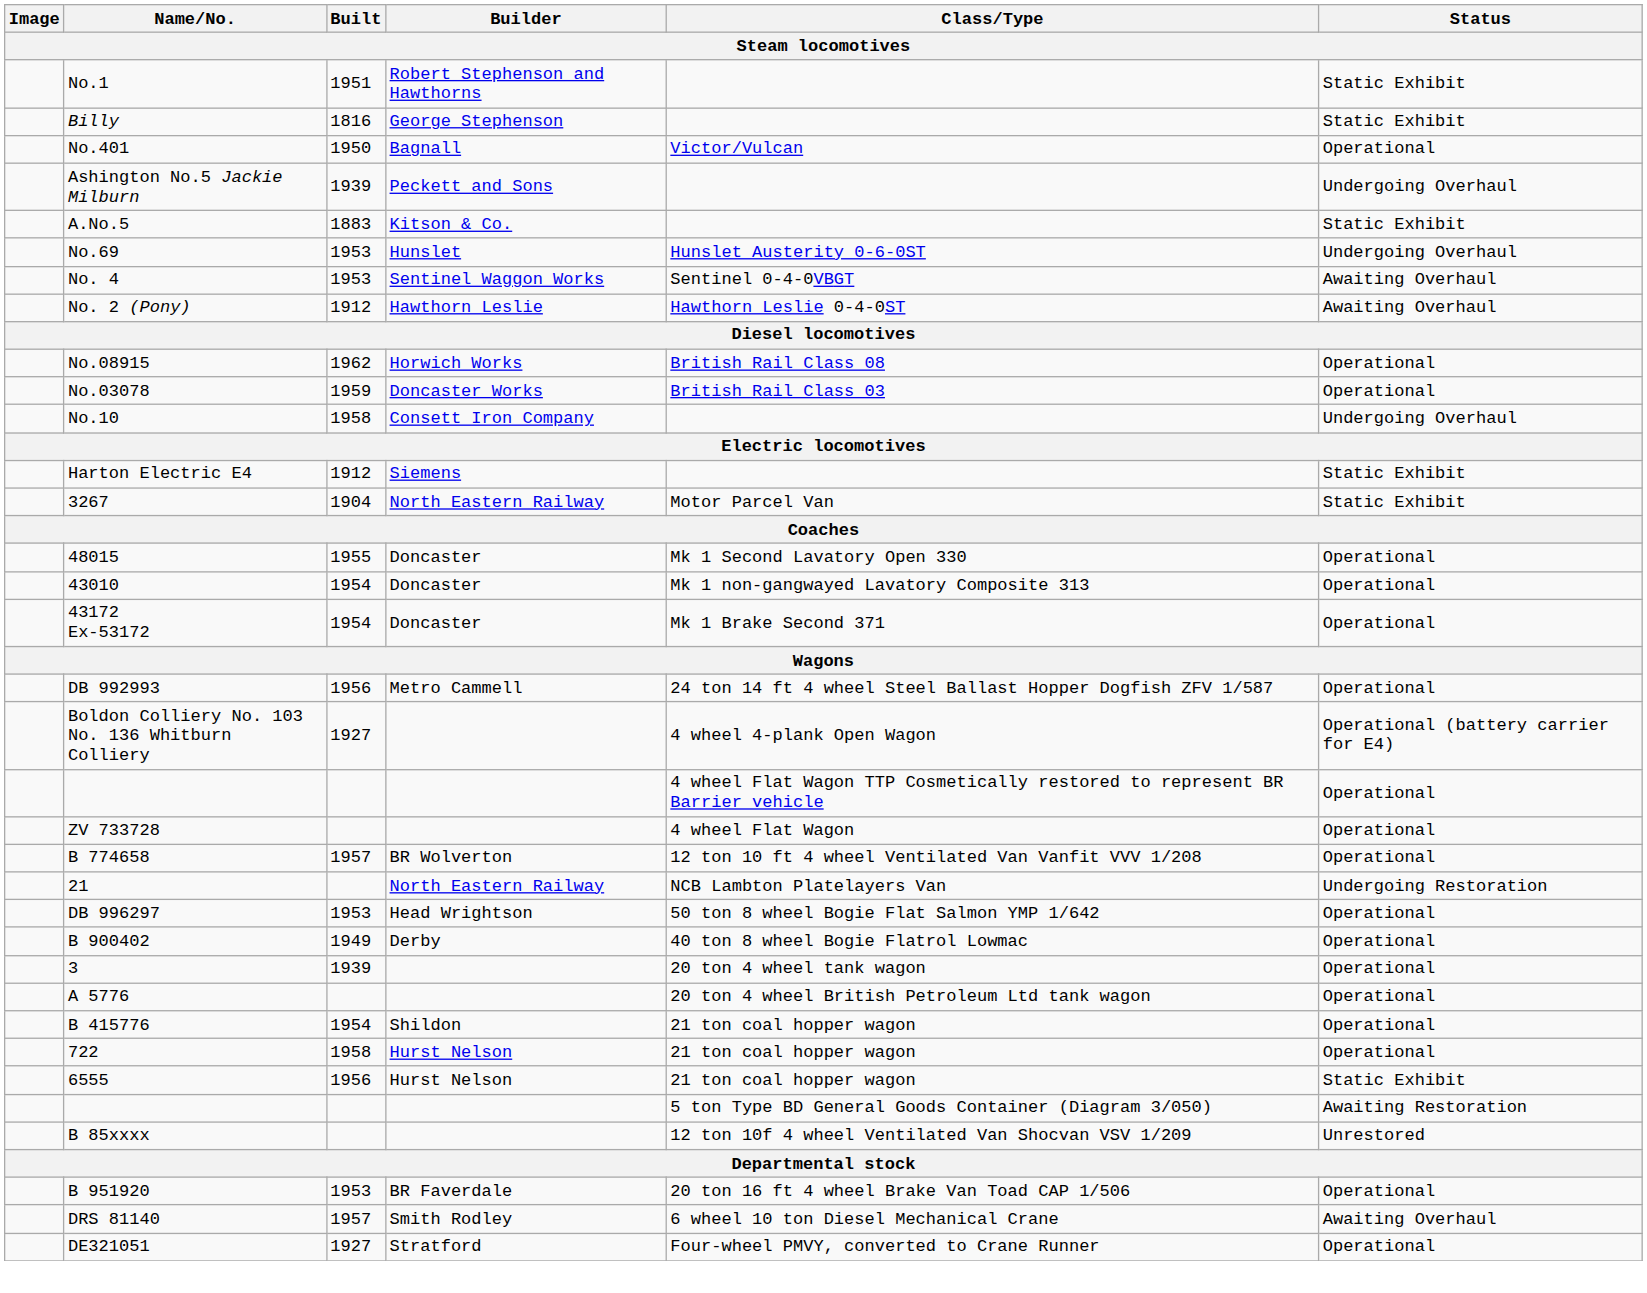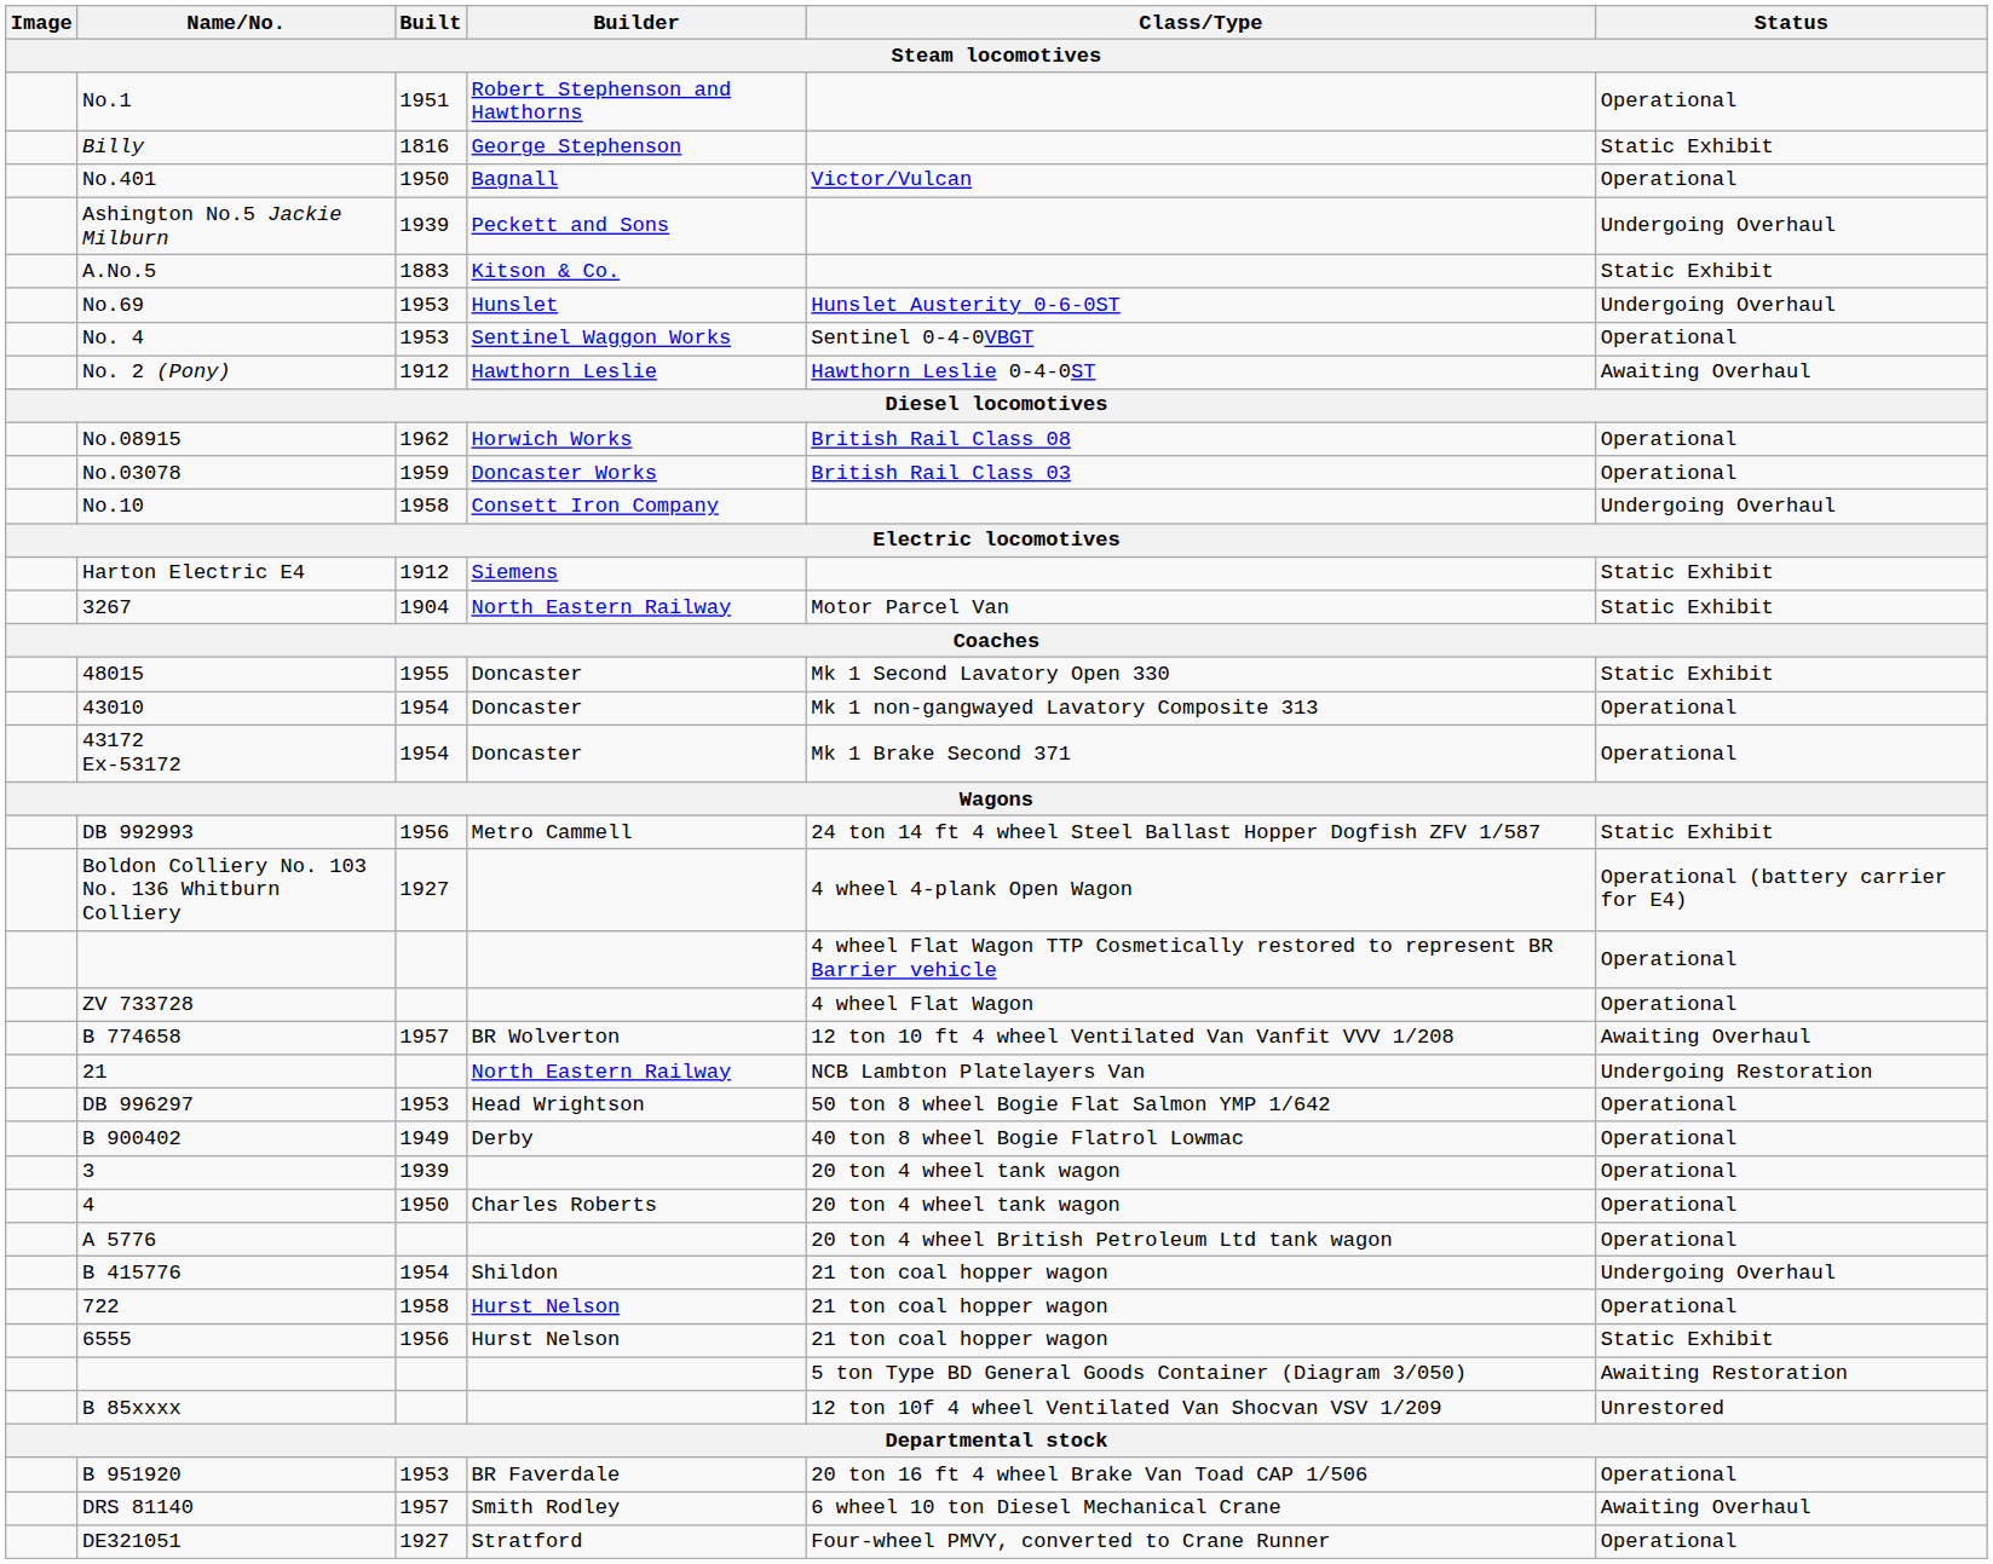No.1 | Status: Static Exhibit -> Operational
No. 4 | Status: Awaiting Overhaul -> Operational
48015 | Status: Operational -> Static Exhibit
DB 992993 | Status: Operational -> Static Exhibit
B 774658 | Status: Operational -> Awaiting Overhaul
+ row: 4 | 1950 | Charles Roberts | 20 ton 4 wheel tank wagon | Operational
B 415776 | Status: Operational -> Undergoing Overhaul
